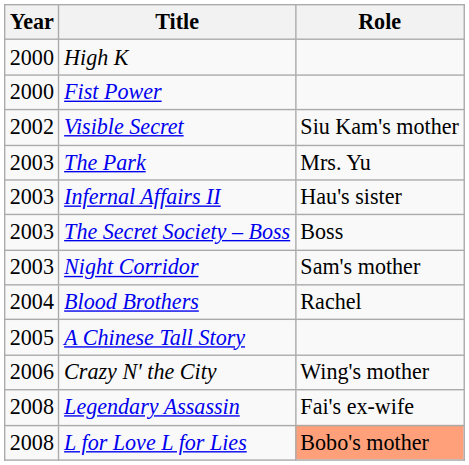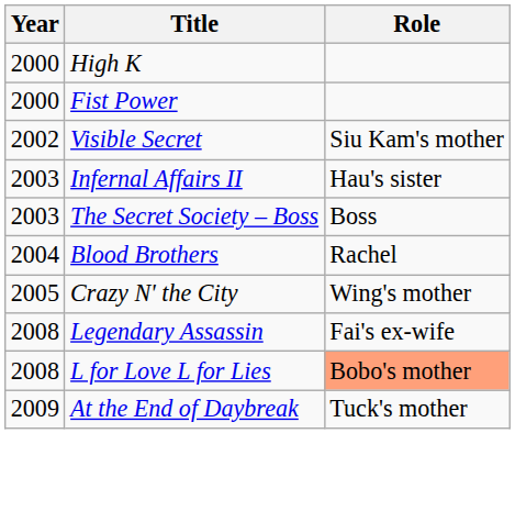- row: 2003 | The Park | Mrs. Yu
- row: 2003 | Night Corridor | Sam's mother
- row: 2005 | A Chinese Tall Story
Crazy N' the City | Year: 2006 -> 2005
+ row: 2009 | At the End of Daybreak | Tuck's mother
